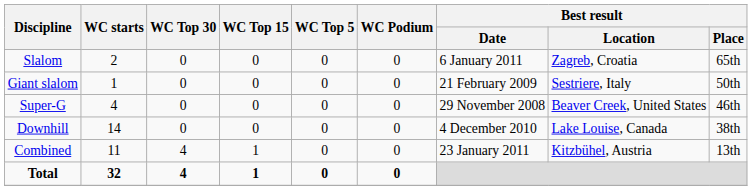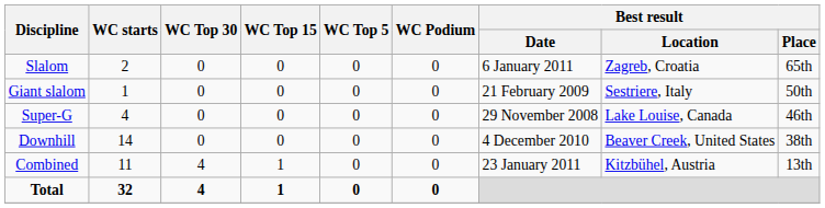Super-G | Best result / Location: Beaver Creek, United States -> Lake Louise, Canada
Downhill | Best result / Location: Lake Louise, Canada -> Beaver Creek, United States
